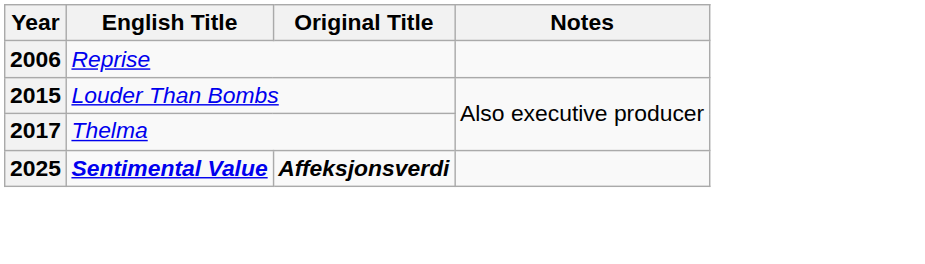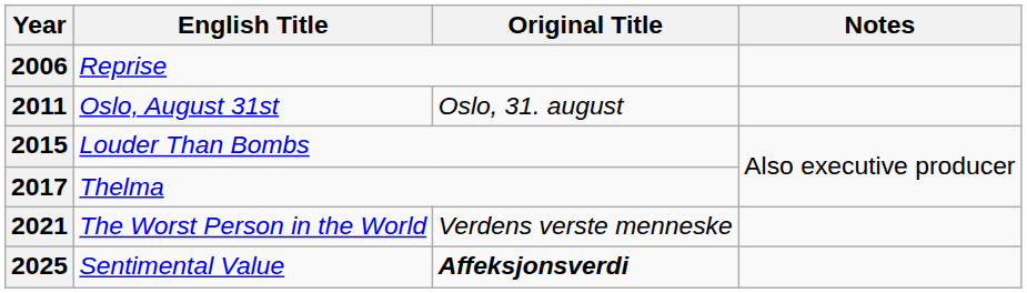+ row: 2011 | Oslo, August 31st | Oslo, 31. august
+ row: 2021 | The Worst Person in the World | Verdens verste menneske
2025 | English Title: bold -> normal
